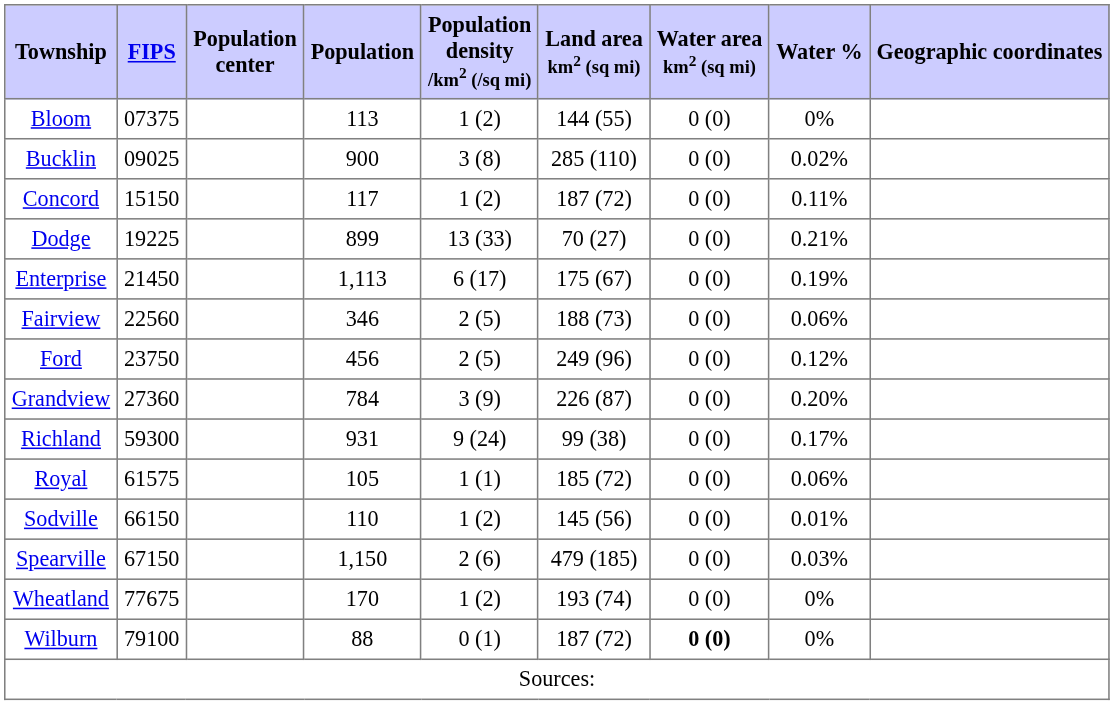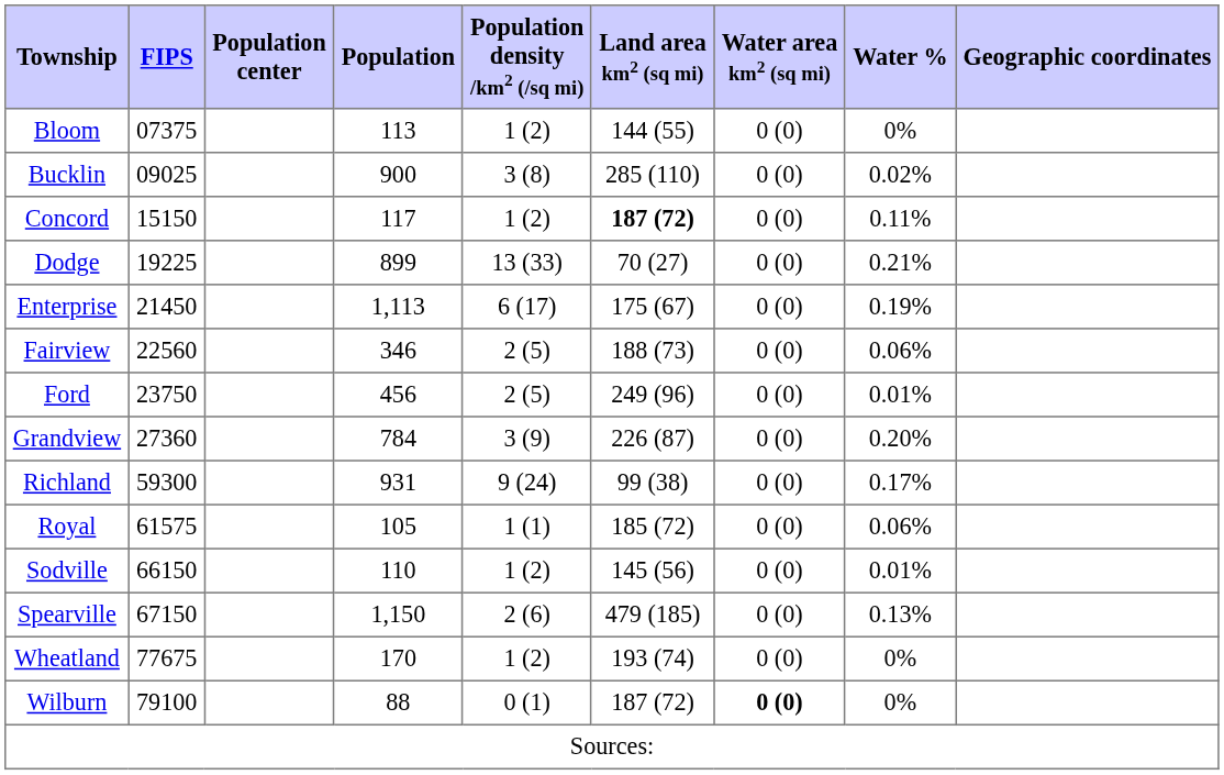Concord | Land area km2 (sq mi): normal -> bold
Ford | Water %: 0.12% -> 0.01%
Spearville | Water %: 0.03% -> 0.13%
